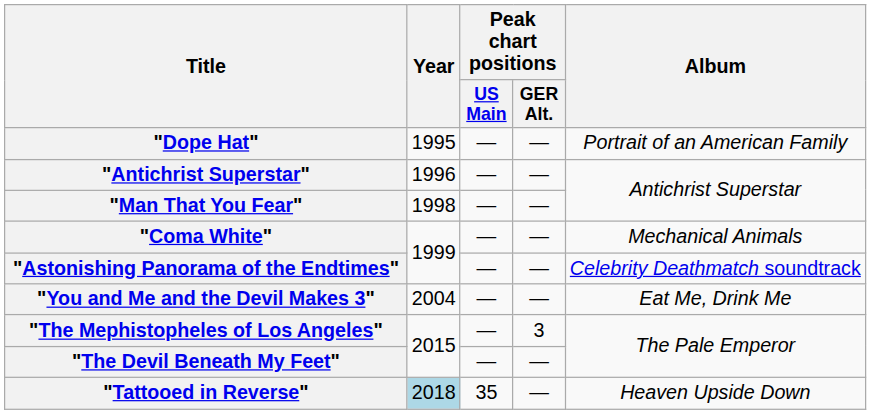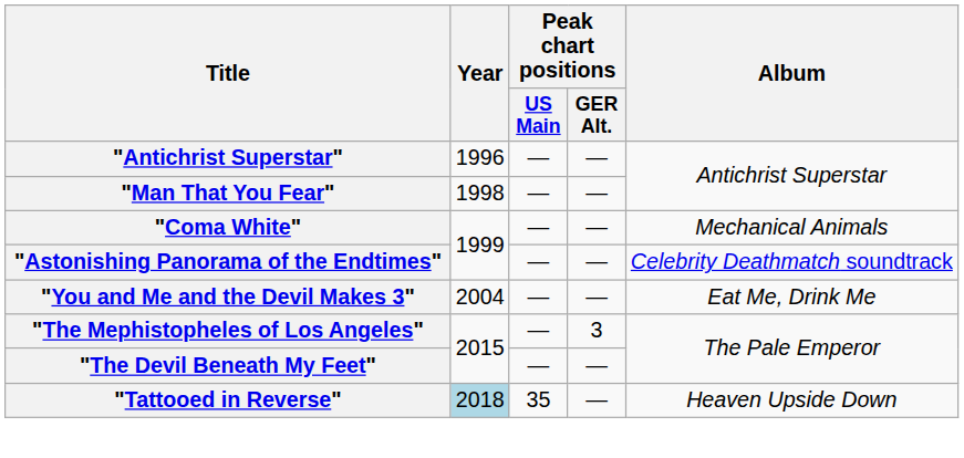- row: "Dope Hat" | 1995 | — | — | Portrait of an American Family
